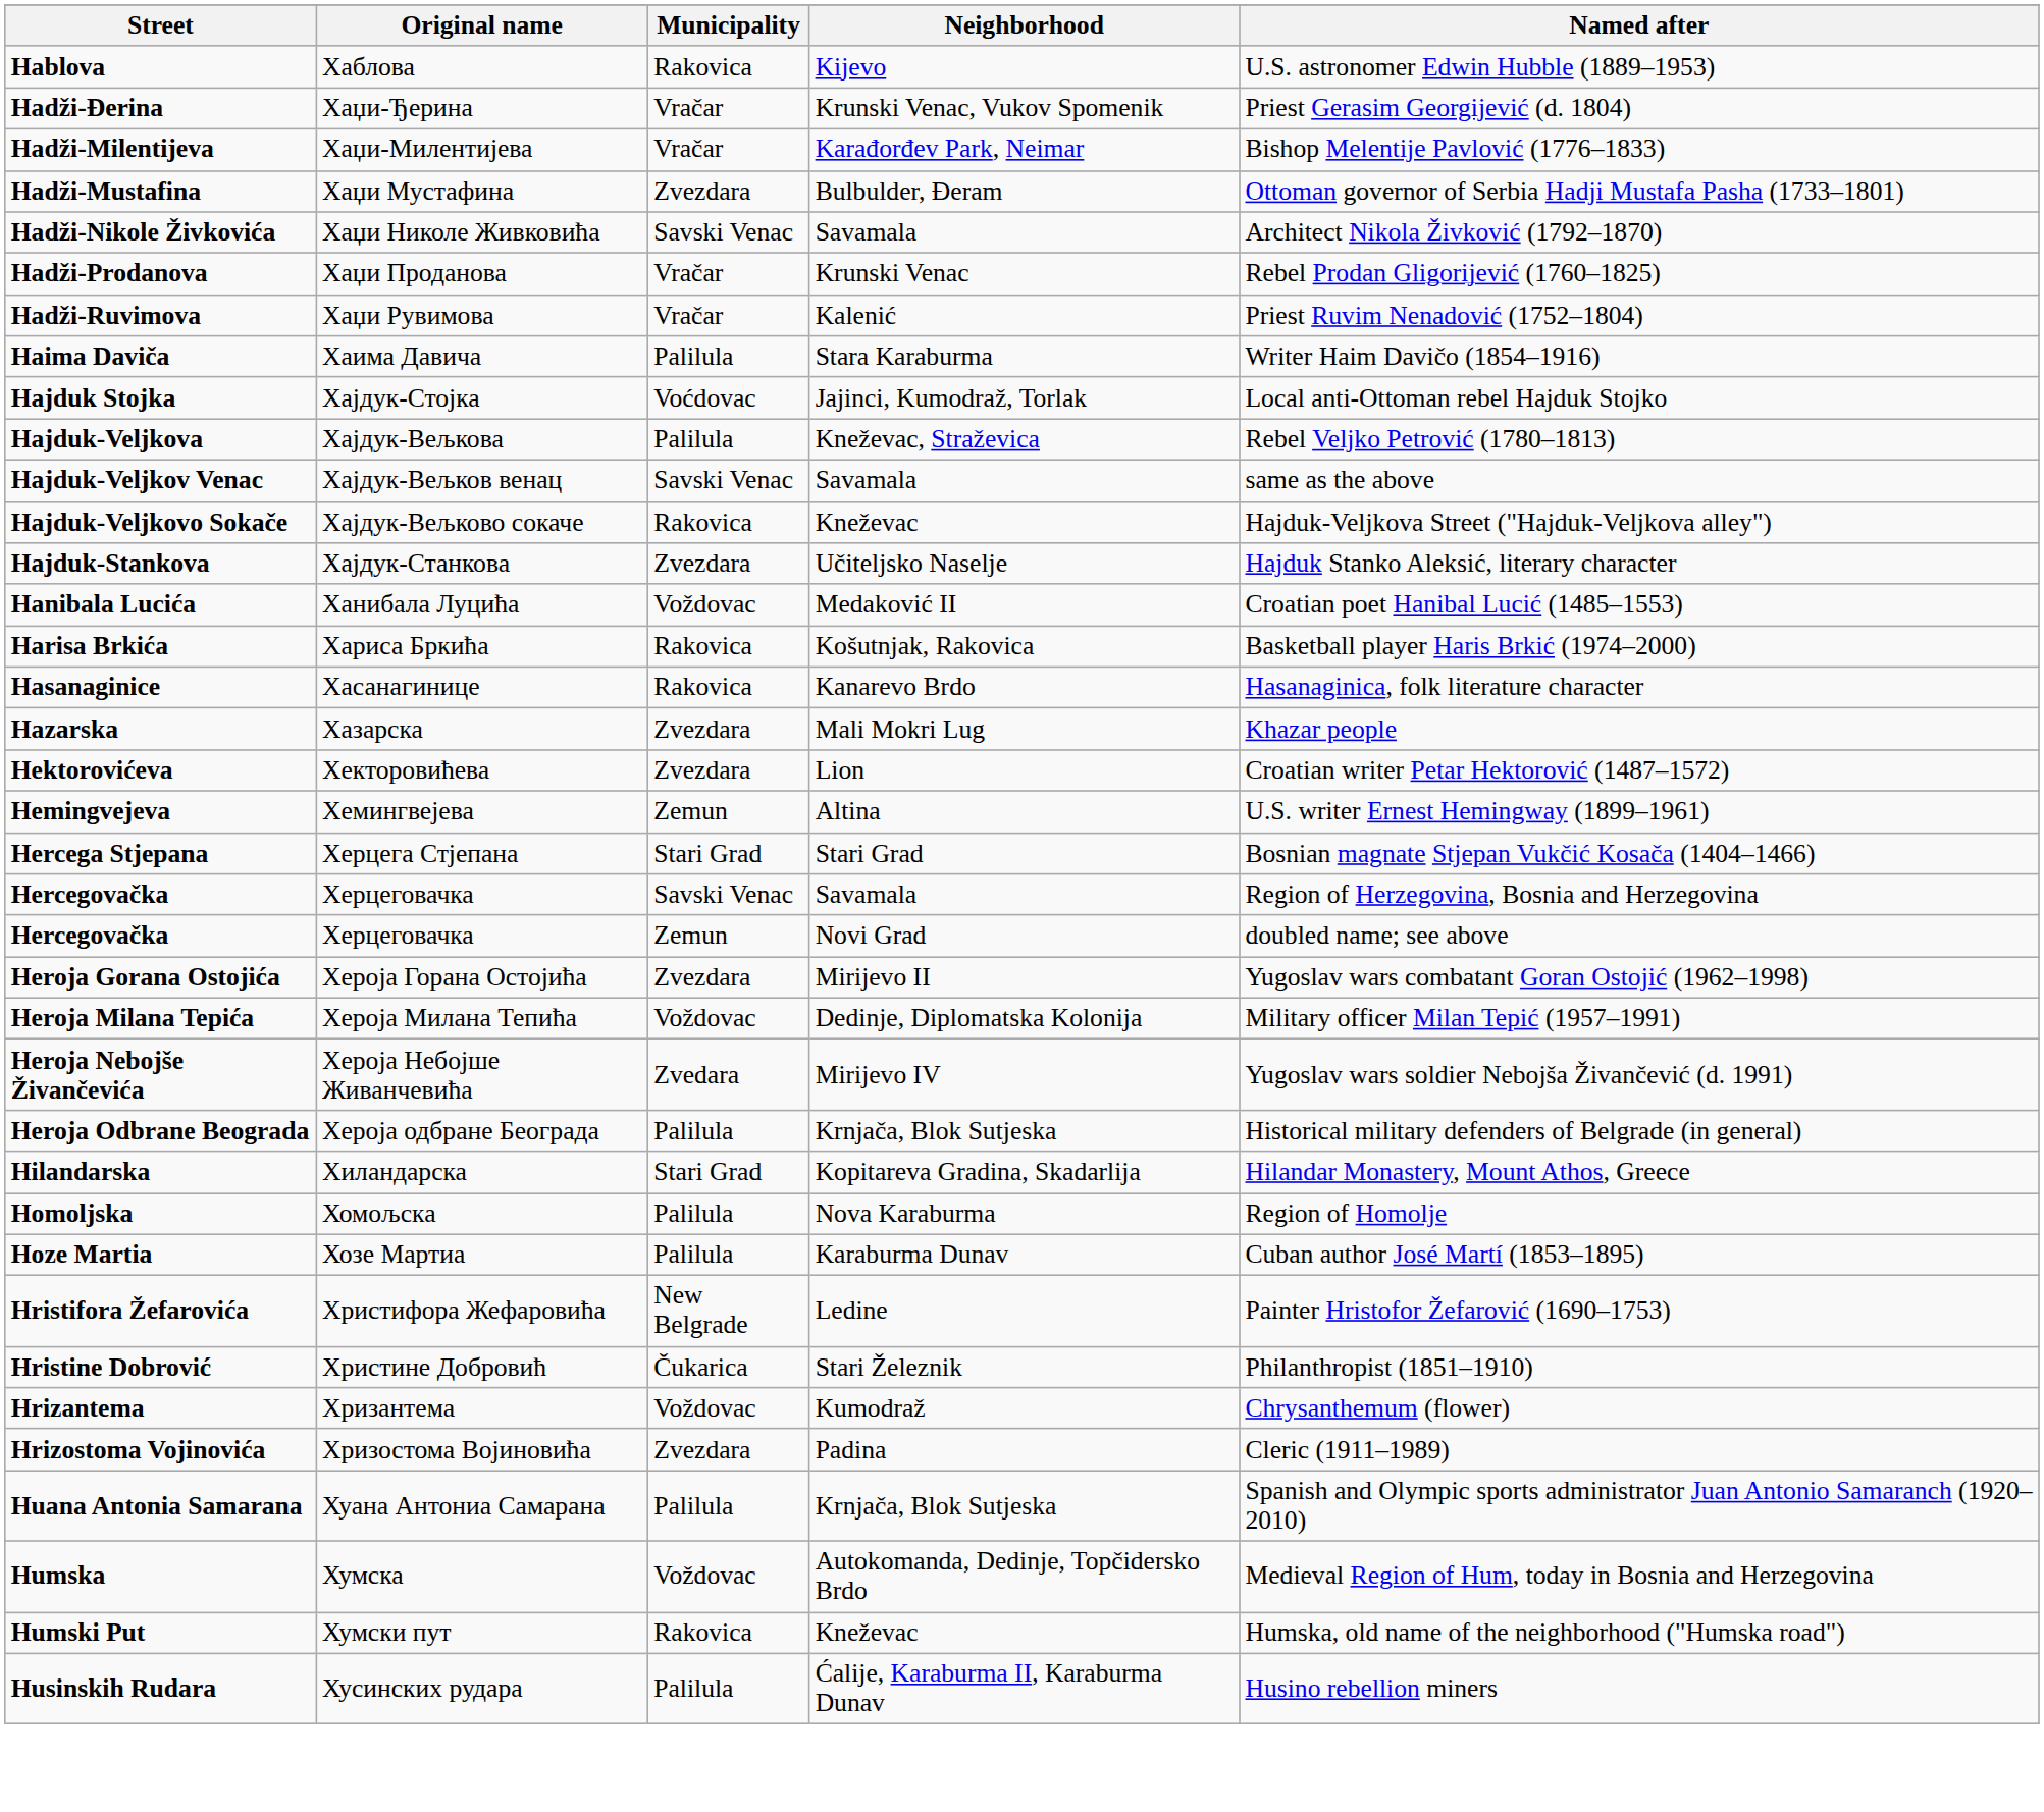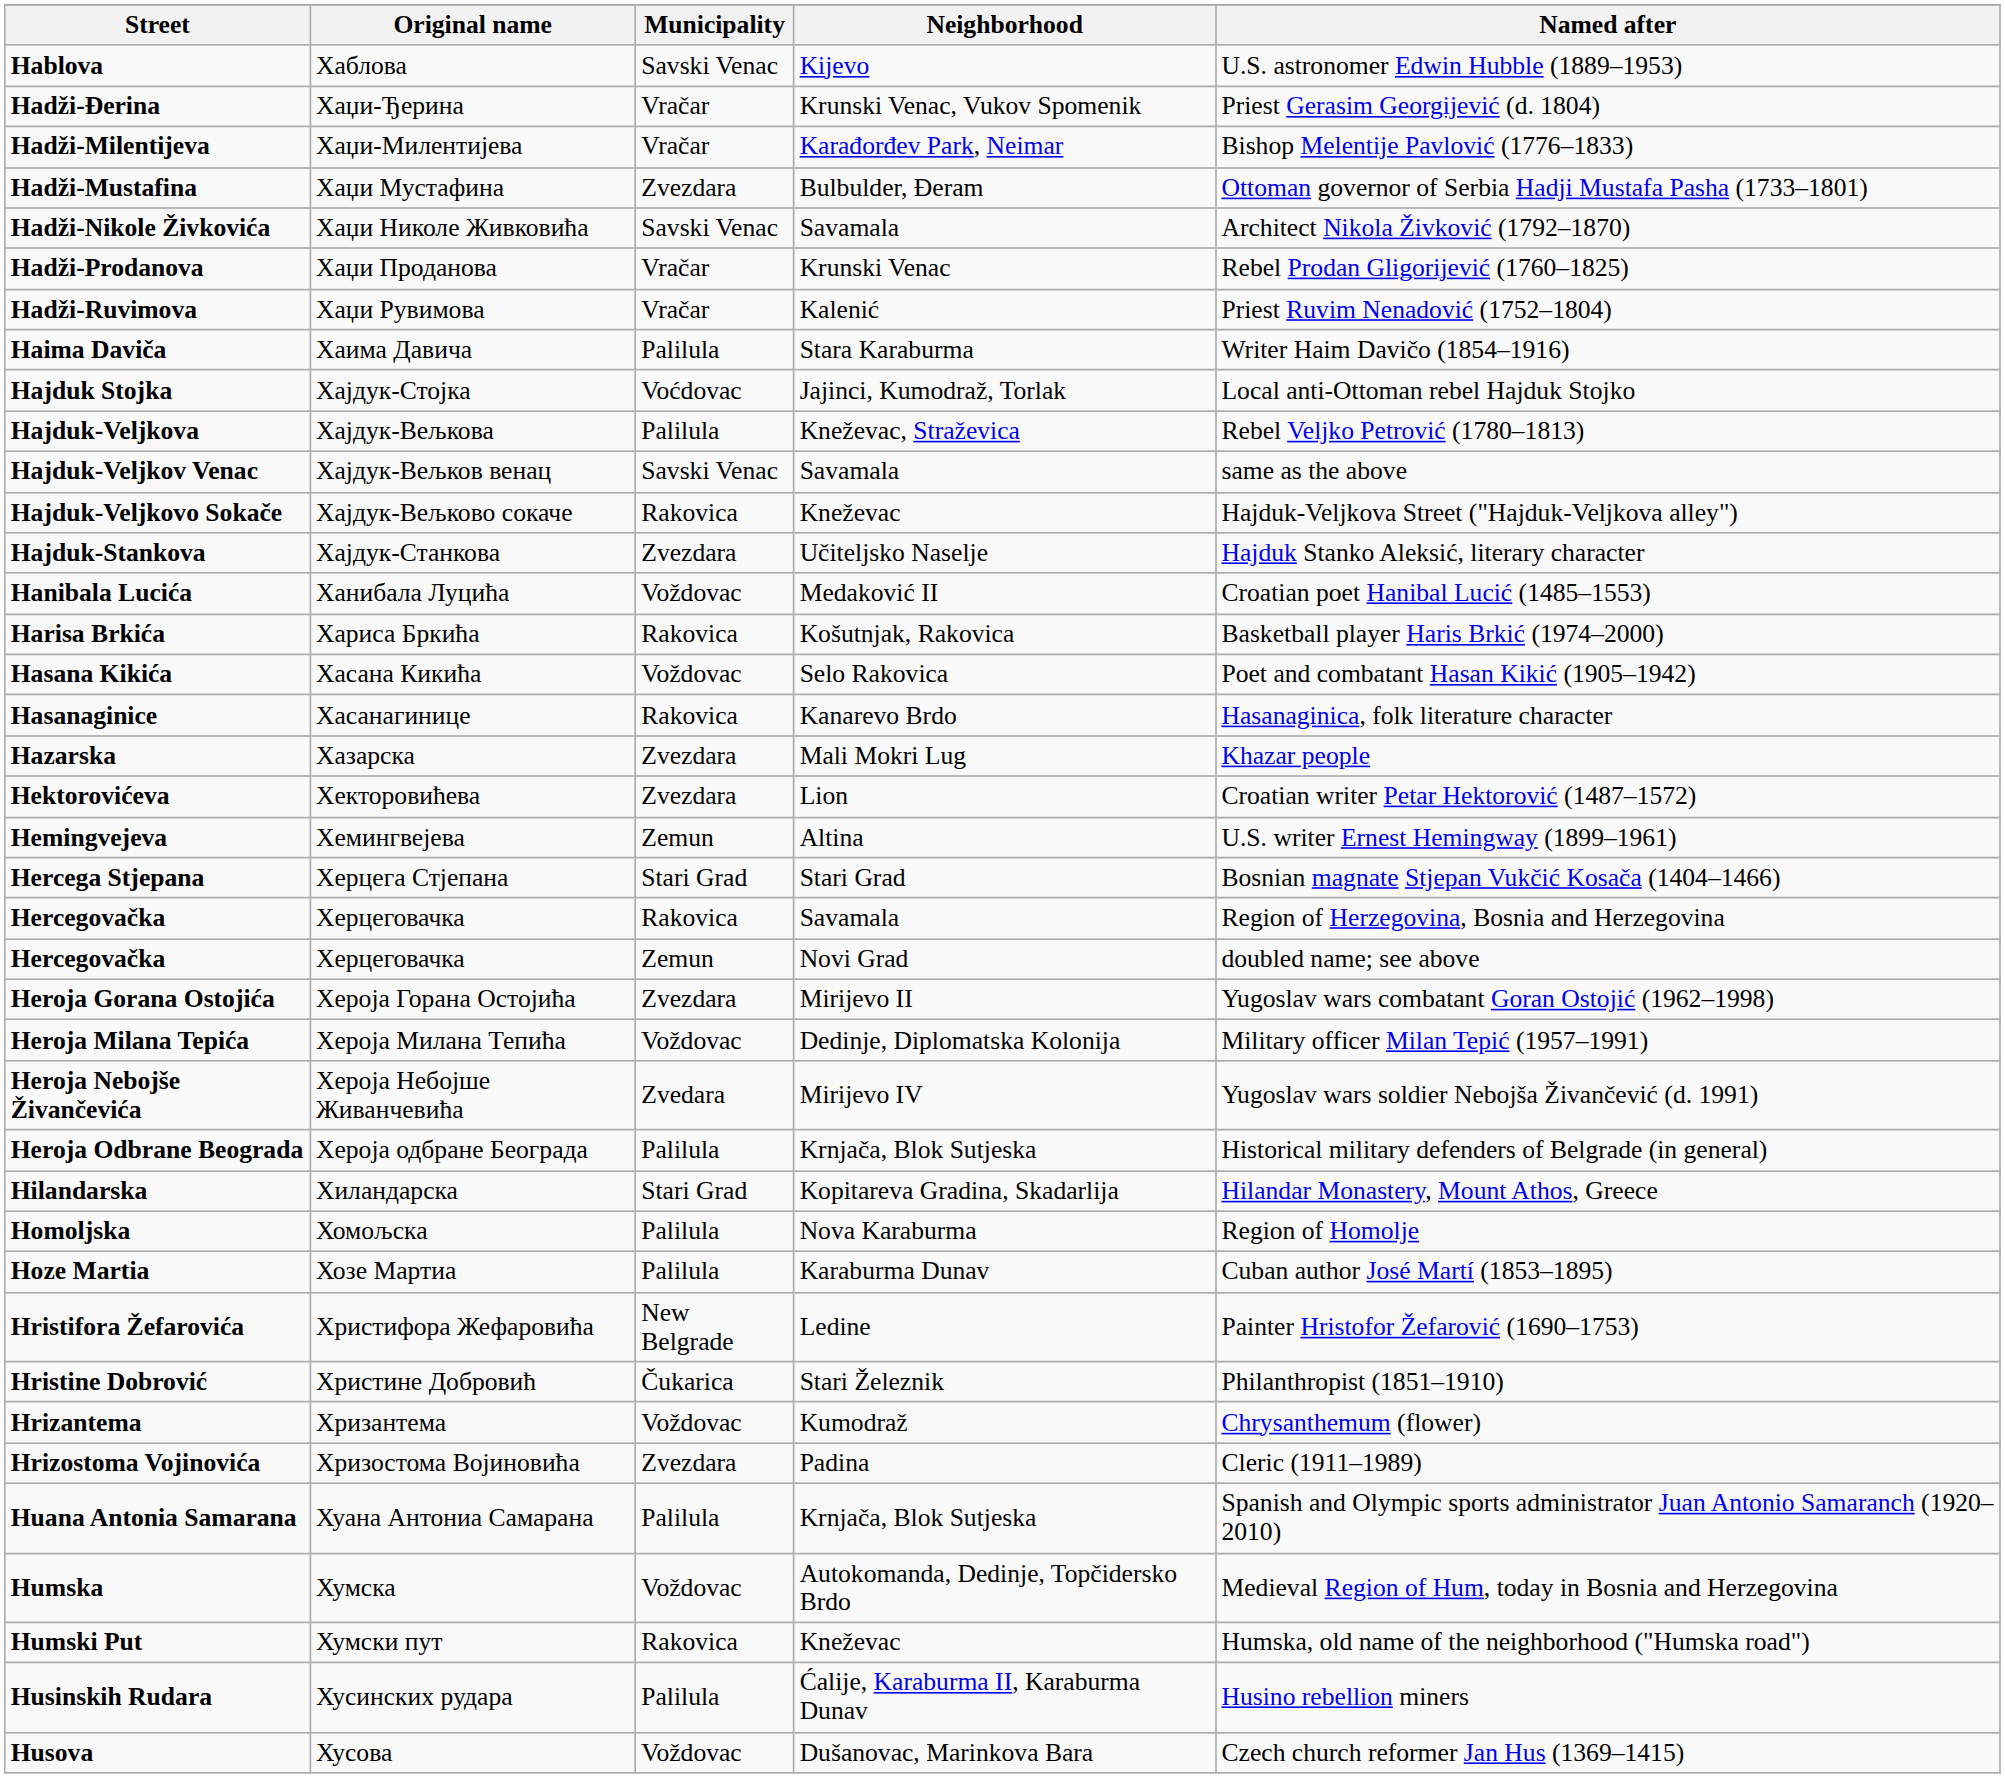Hablova | Municipality: Rakovica -> Savski Venac
+ row: Hasana Kikića | Хасана Кикића | Voždovac | Selo Rakovica | Poet and combatant Hasan Kikić (1905–1942)
Hercegovačka / Savamala | Municipality: Savski Venac -> Rakovica
+ row: Husova | Хусова | Voždovac | Dušanovac, Marinkova Bara | Czech church reformer Jan Hus (1369–1415)
